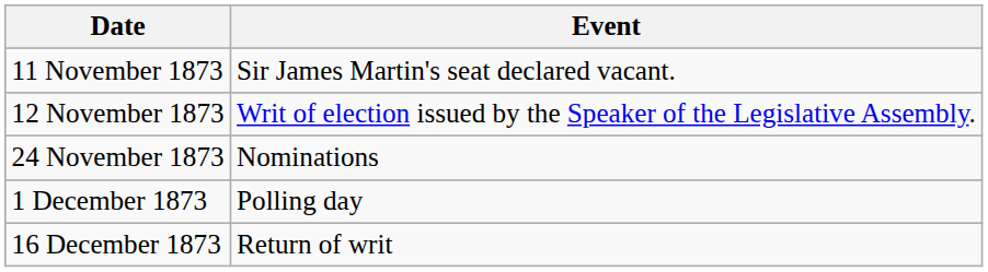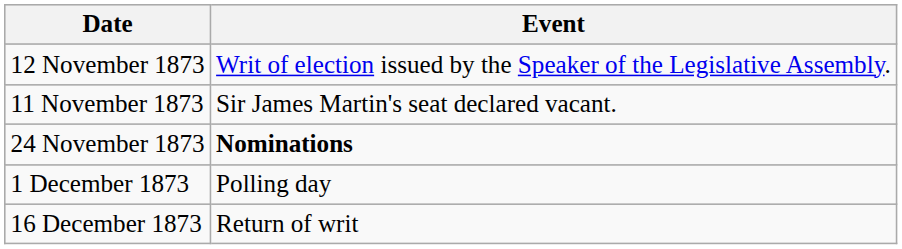rows swapped: 11 November 1873 <-> 12 November 1873
24 November 1873 | Event: normal -> bold
